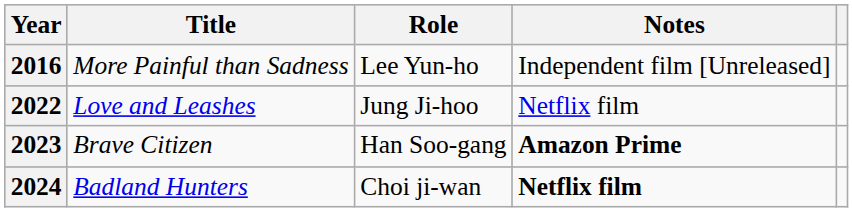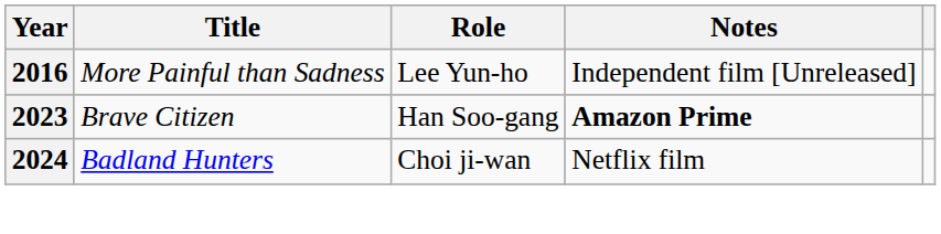- row: 2022 | Love and Leashes | Jung Ji-hoo | Netflix film
2024 | Notes: bold -> normal
